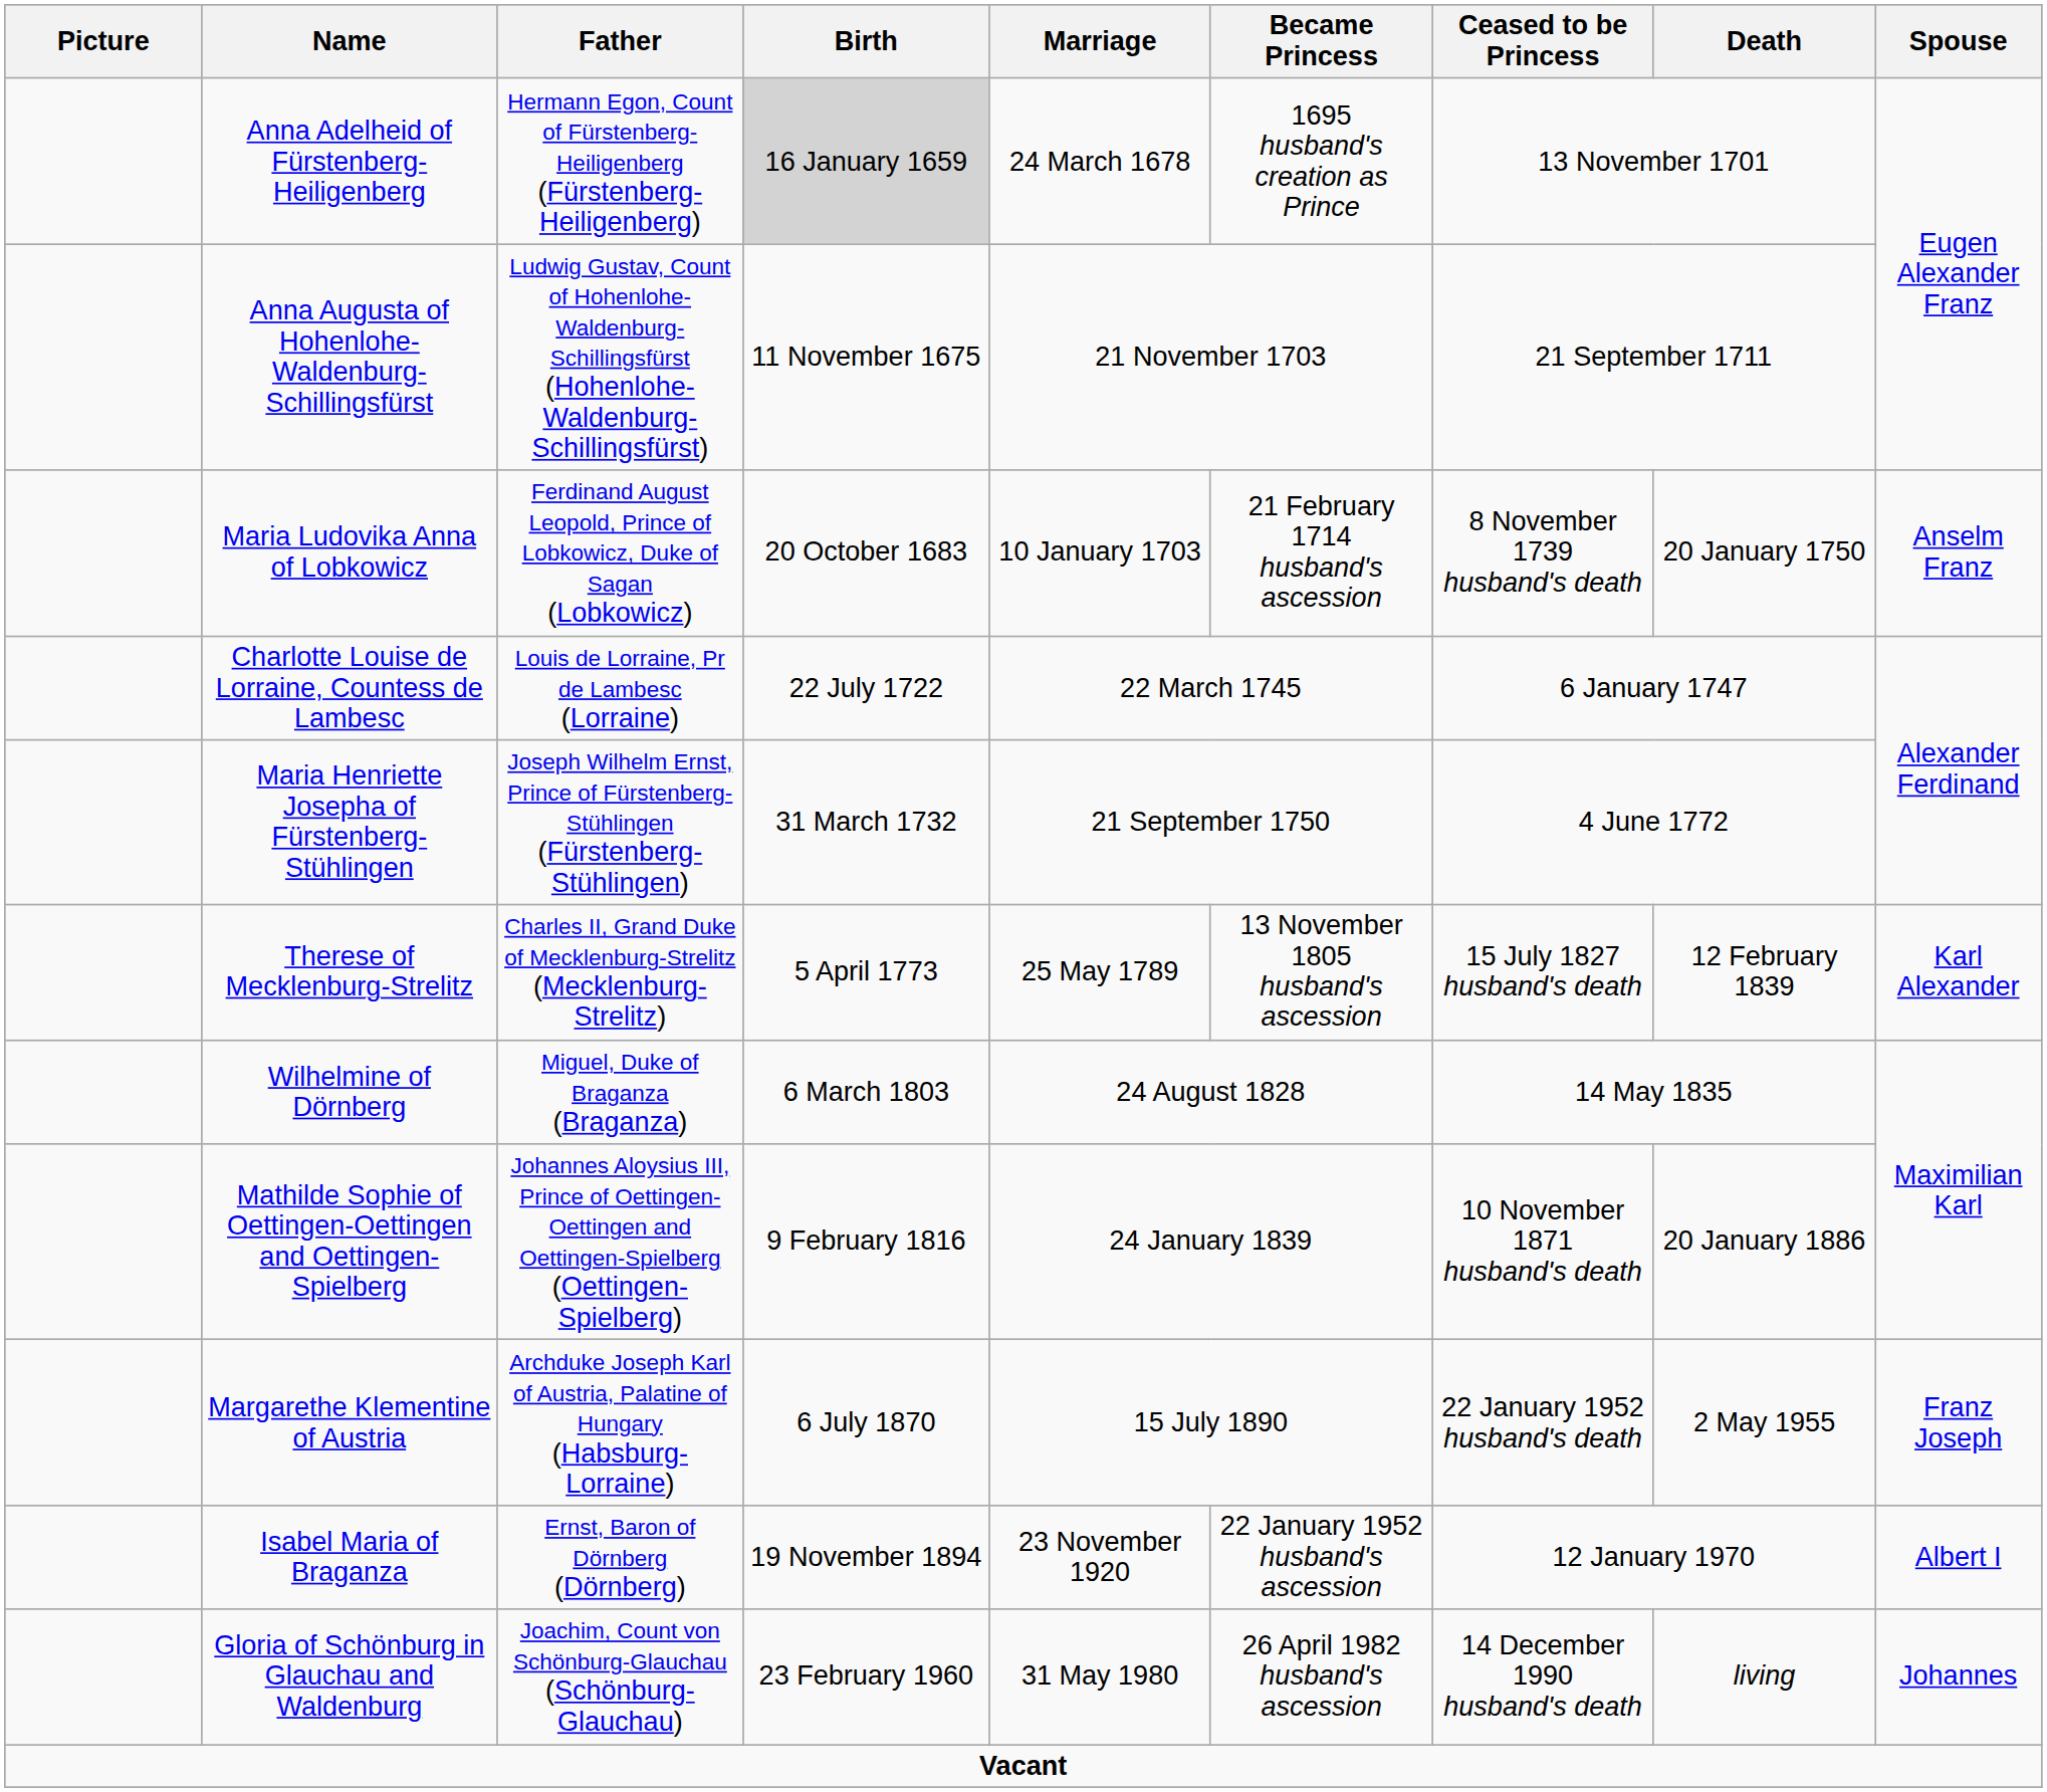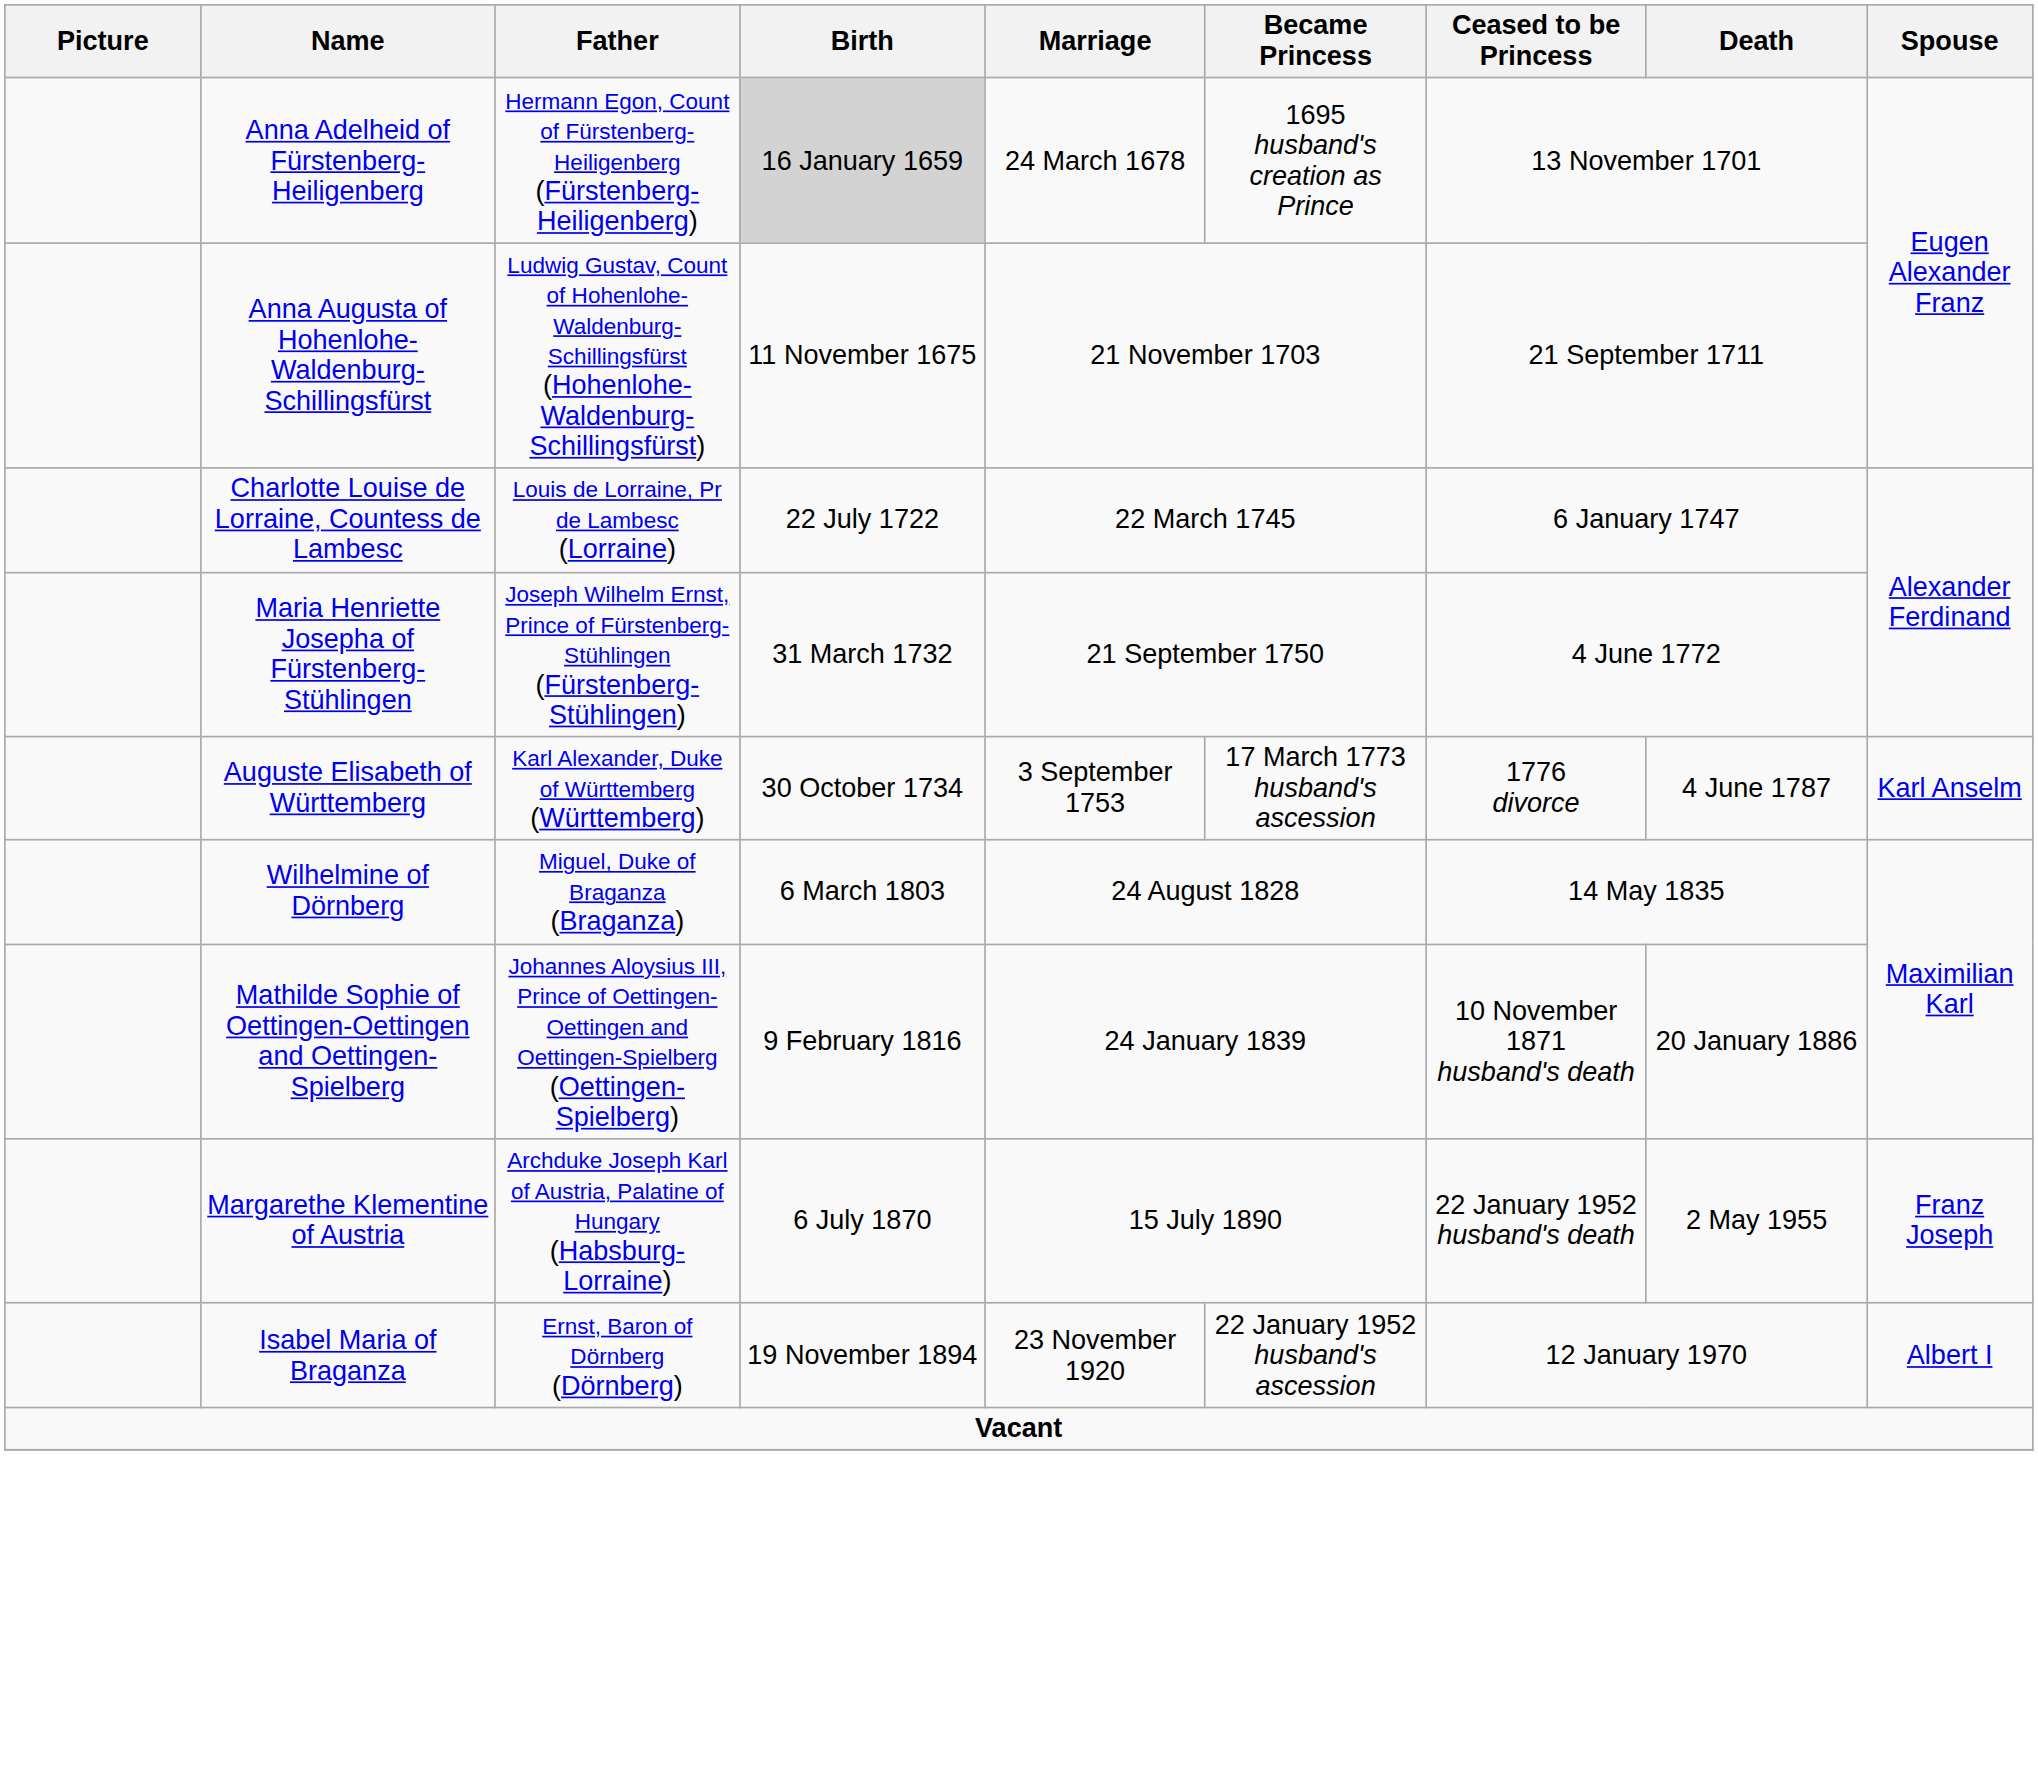- row: Maria Ludovika Anna of Lobkowicz | Ferdinand August Leopold, Prince of Lobkowicz, Duke of Sagan (Lobkowicz) | 20 October 1683 | 10 January 1703 | 21 February 1714 husband's ascession | 8 November 1739 husband's death | 20 January 1750 | Anselm Franz
+ row: Auguste Elisabeth of Württemberg | Karl Alexander, Duke of Württemberg (Württemberg) | 30 October 1734 | 3 September 1753 | 17 March 1773 husband's ascession | 1776 divorce | 4 June 1787 | Karl Anselm
- row: Therese of Mecklenburg-Strelitz | Charles II, Grand Duke of Mecklenburg-Strelitz (Mecklenburg-Strelitz) | 5 April 1773 | 25 May 1789 | 13 November 1805 husband's ascession | 15 July 1827 husband's death | 12 February 1839 | Karl Alexander
- row: Gloria of Schönburg in Glauchau and Waldenburg | Joachim, Count von Schönburg-Glauchau (Schönburg-Glauchau) | 23 February 1960 | 31 May 1980 | 26 April 1982 husband's ascession | 14 December 1990 husband's death | living | Johannes
